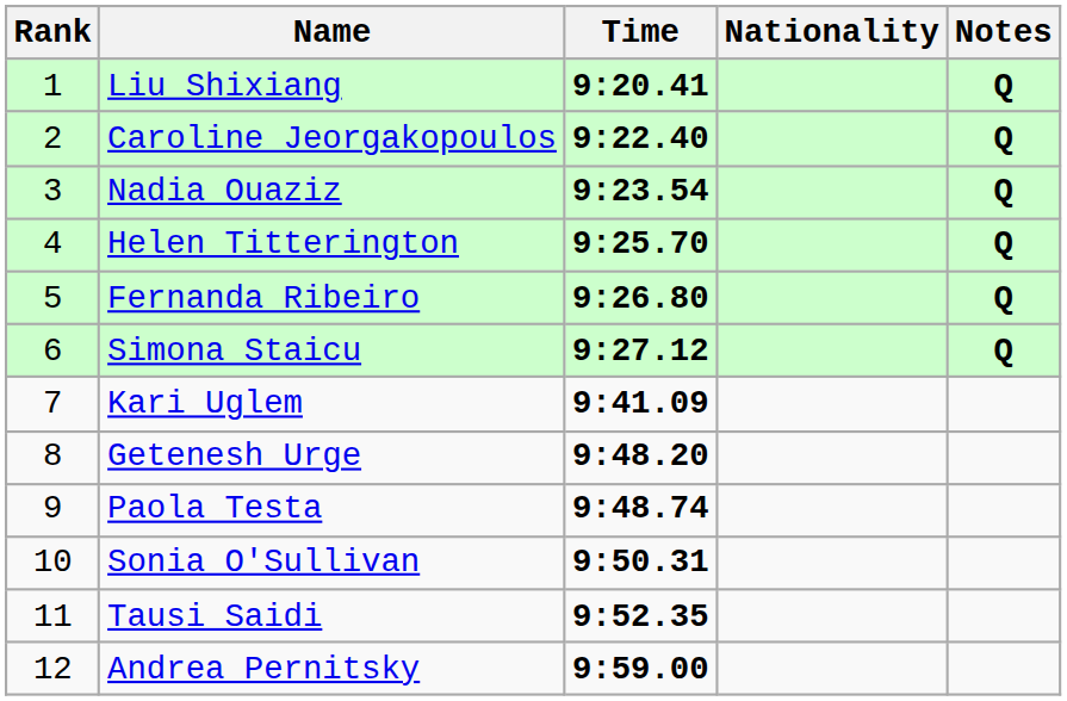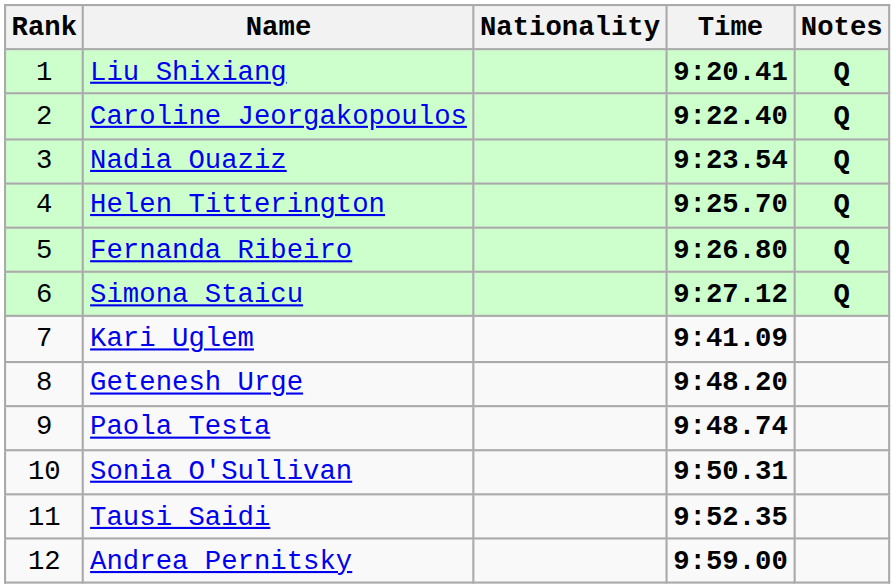columns swapped: Nationality <-> Time
